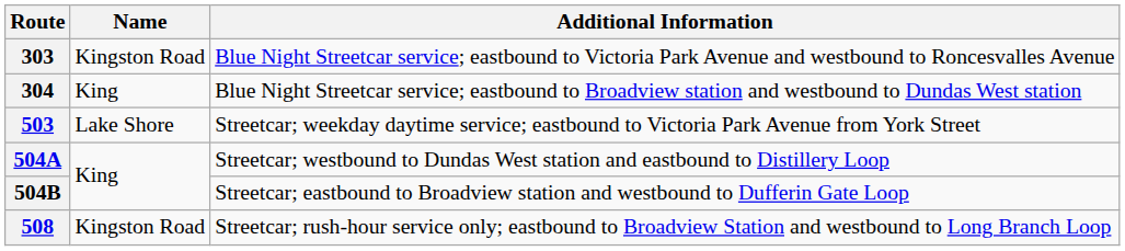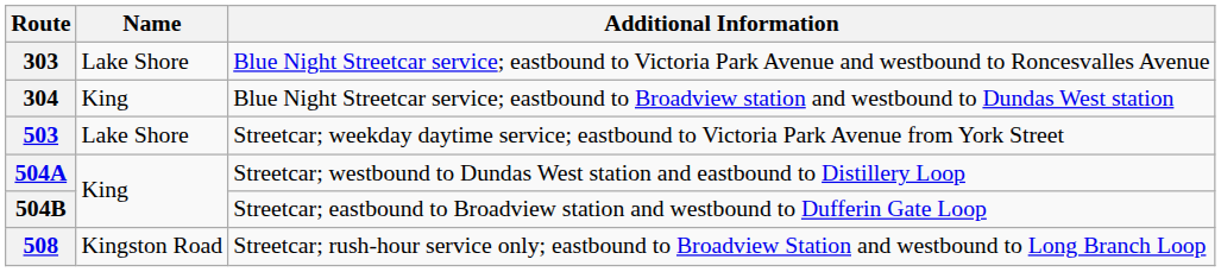303 | Name: Kingston Road -> Lake Shore
